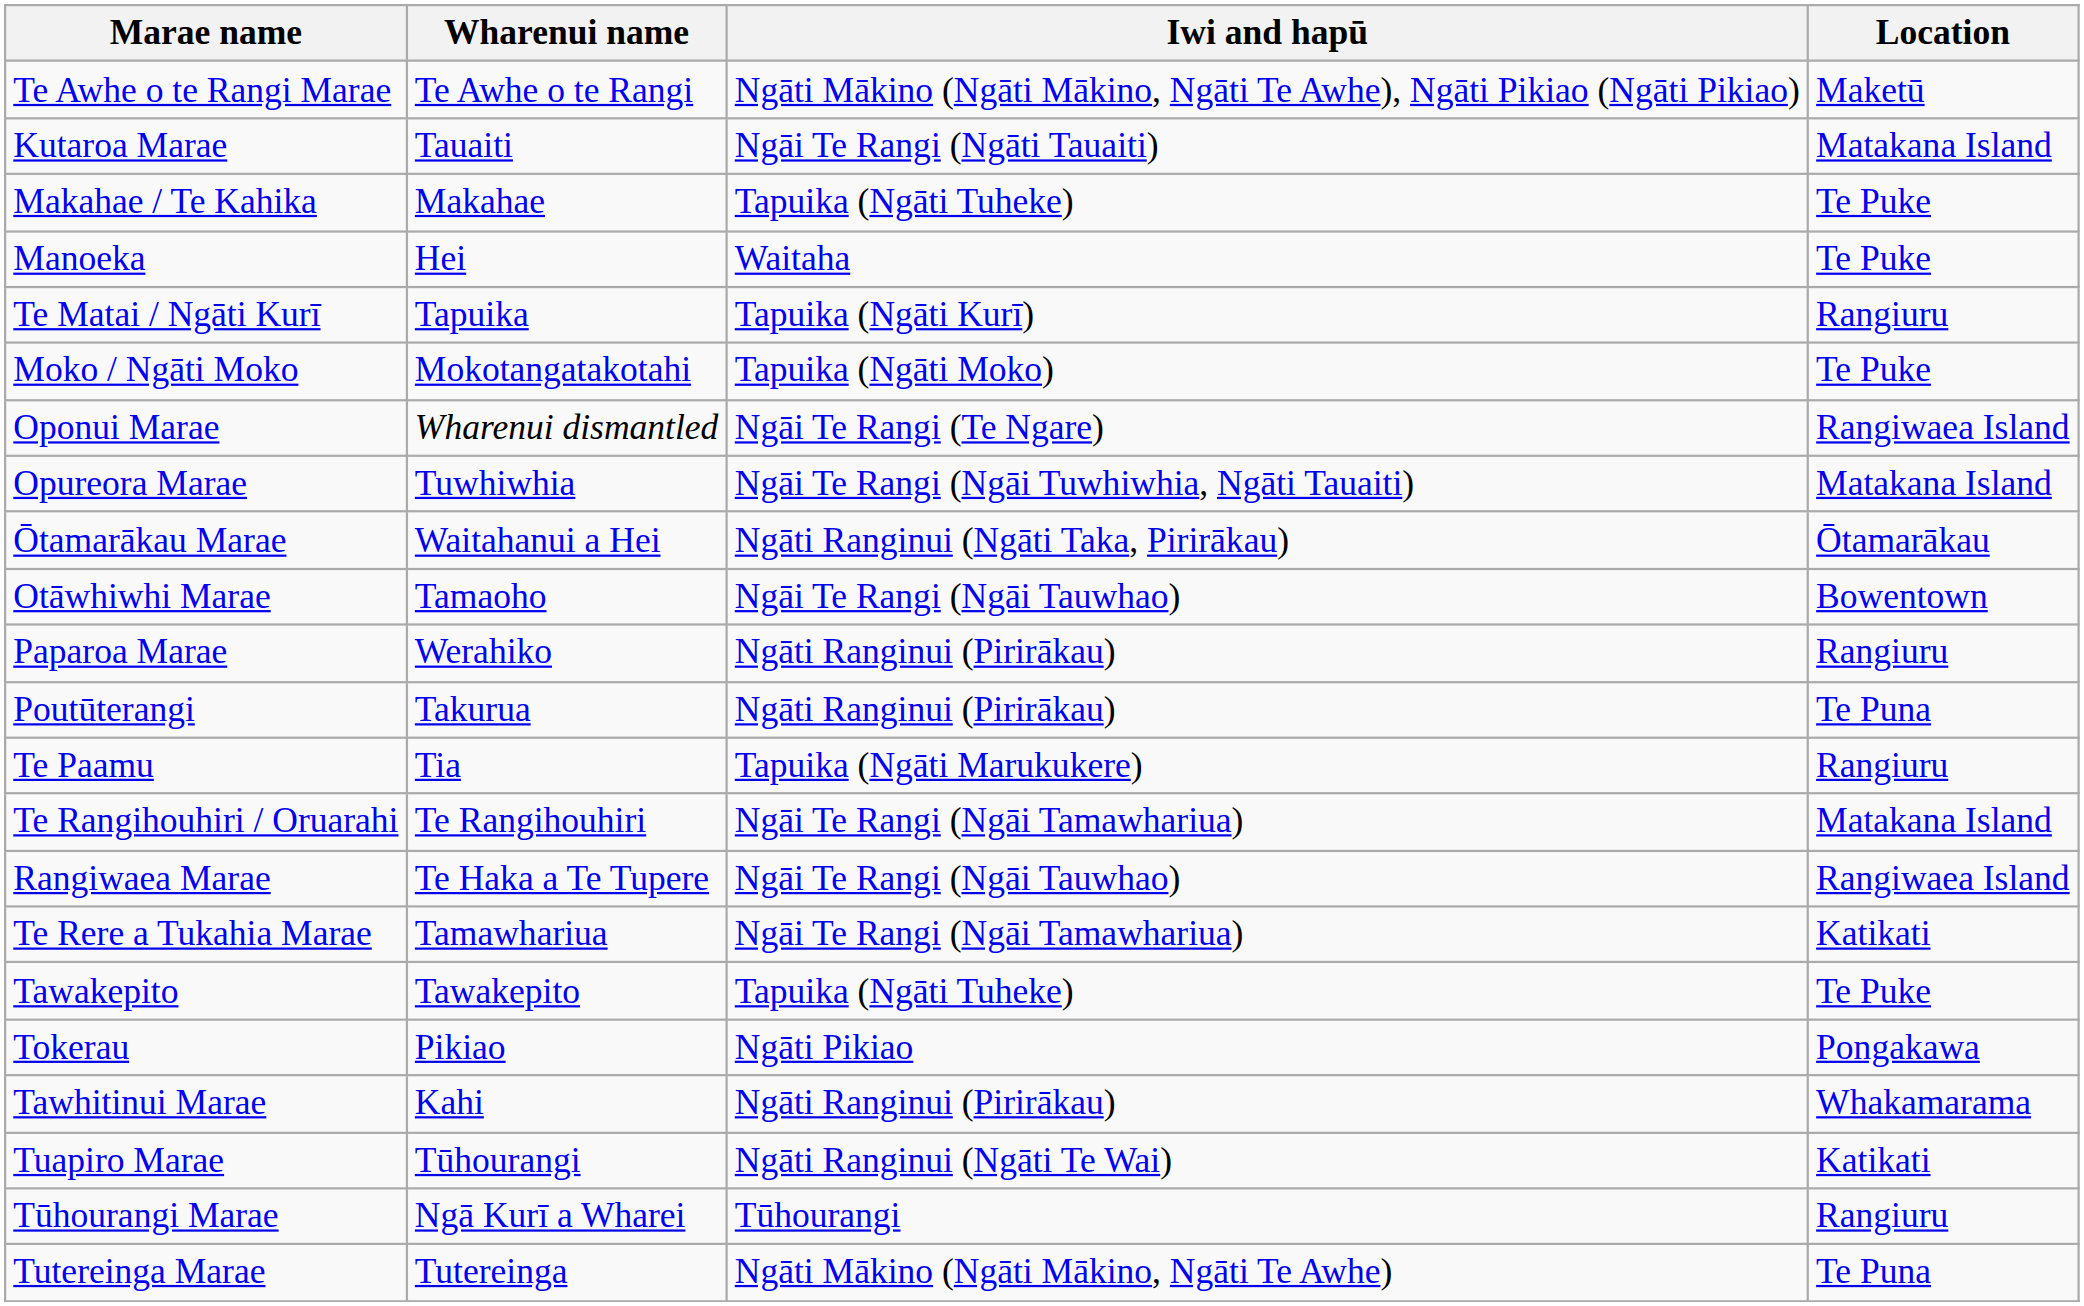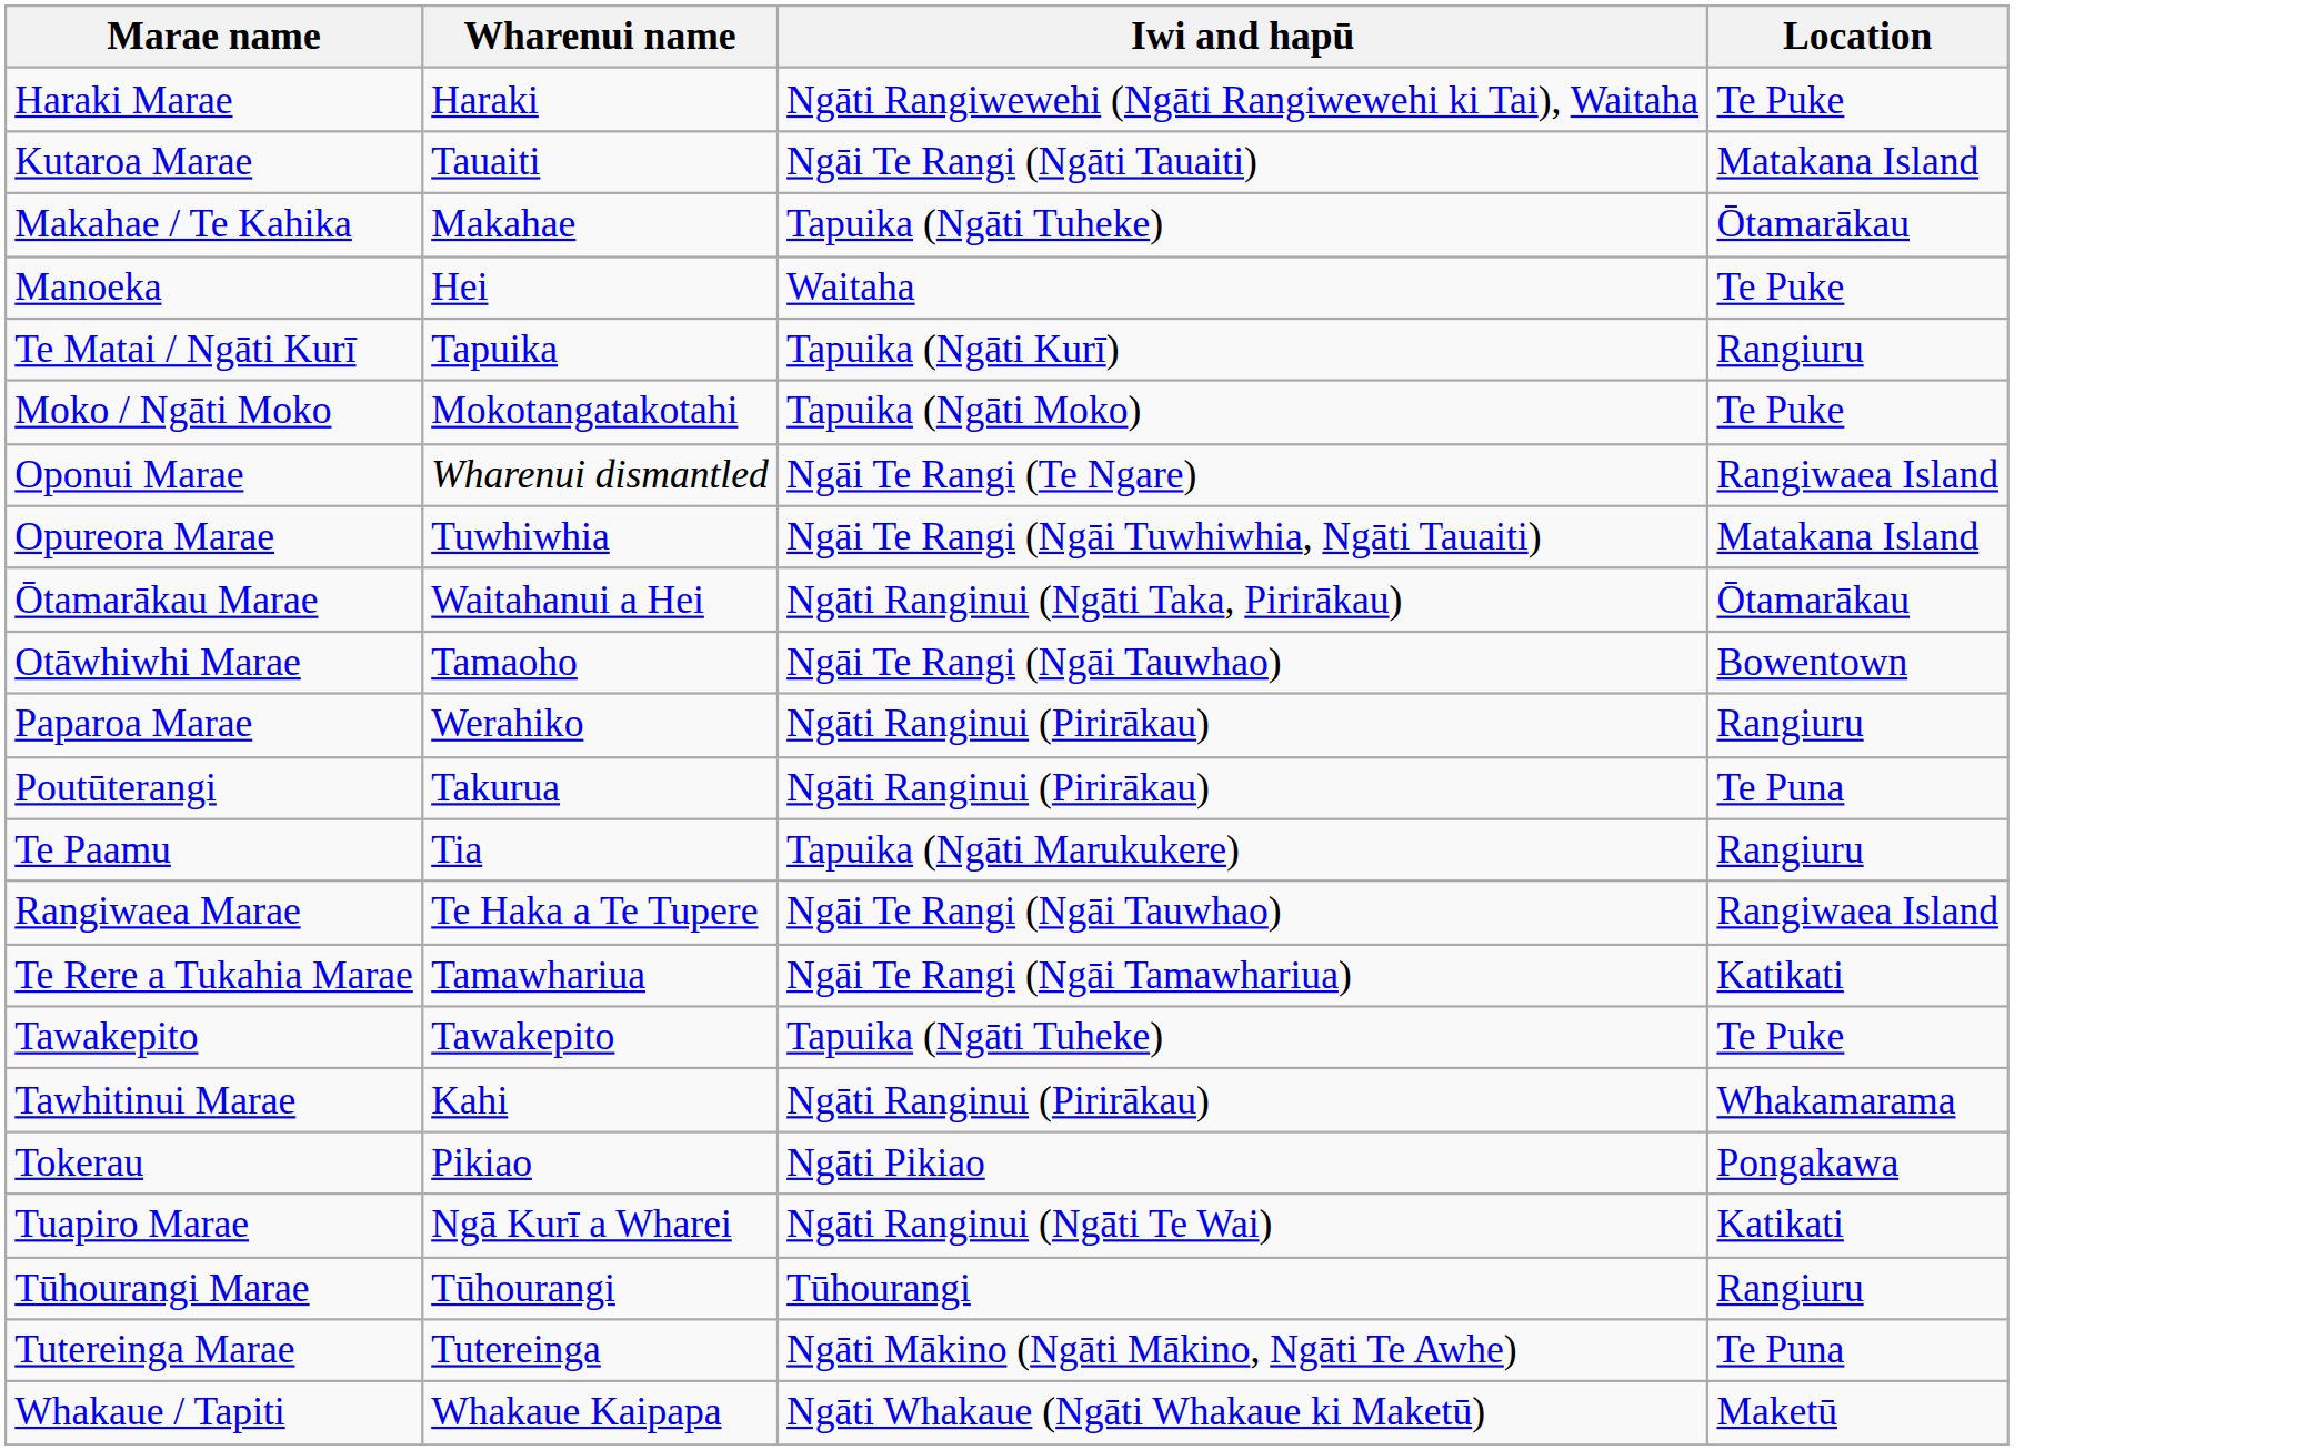- row: Te Awhe o te Rangi Marae | Te Awhe o te Rangi | Ngāti Mākino (Ngāti Mākino, Ngāti Te Awhe), Ngāti Pikiao (Ngāti Pikiao) | Maketū
+ row: Haraki Marae | Haraki | Ngāti Rangiwewehi (Ngāti Rangiwewehi ki Tai), Waitaha | Te Puke
Makahae / Te Kahika | Location: Te Puke -> Ōtamarākau
- row: Te Rangihouhiri / Oruarahi | Te Rangihouhiri | Ngāi Te Rangi (Ngāi Tamawhariua) | Matakana Island
rows swapped: Tawhitinui Marae <-> Tokerau
Tuapiro Marae | Wharenui name: Tūhourangi -> Ngā Kurī a Wharei
Tūhourangi Marae | Wharenui name: Ngā Kurī a Wharei -> Tūhourangi
+ row: Whakaue / Tapiti | Whakaue Kaipapa | Ngāti Whakaue (Ngāti Whakaue ki Maketū) | Maketū
